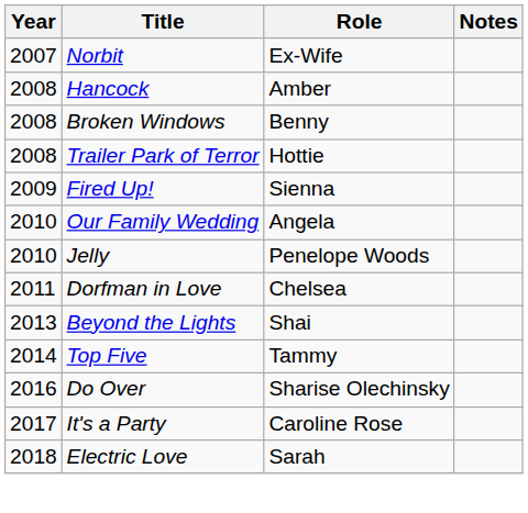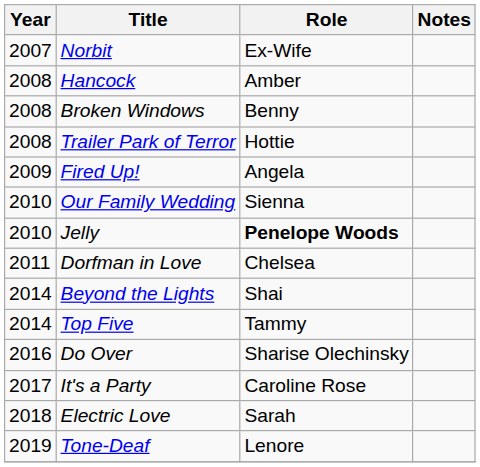Fired Up! | Role: Sienna -> Angela
Our Family Wedding | Role: Angela -> Sienna
Jelly | Role: normal -> bold
Beyond the Lights | Year: 2013 -> 2014
+ row: 2019 | Tone-Deaf | Lenore
